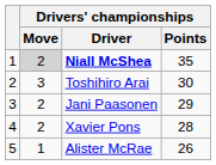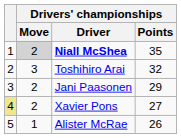Toshihiro Arai | Drivers' championships / Points: 30 -> 32
Xavier Pons | column 1: no background -> khaki background
Xavier Pons | Drivers' championships / Points: 28 -> 27
